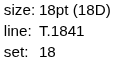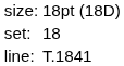rows swapped: set: <-> line:
